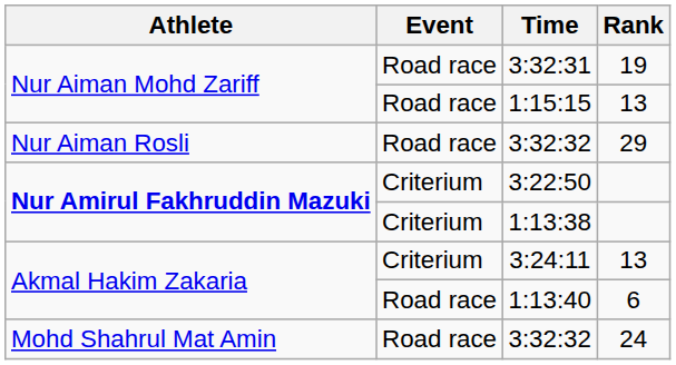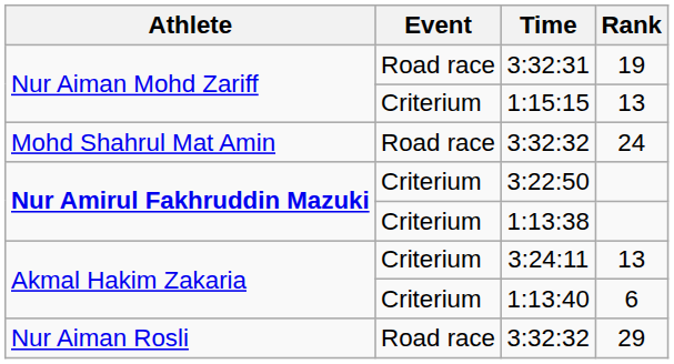1:15:15 | Event: Road race -> Criterium
rows swapped: 3:32:32 / 29 <-> 3:32:32 / 24
1:13:40 | Event: Road race -> Criterium
